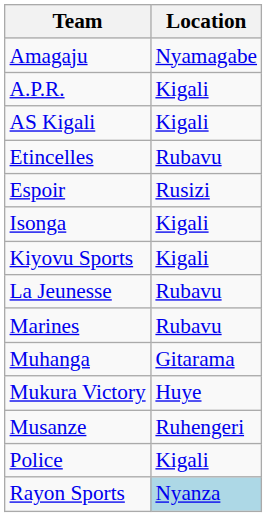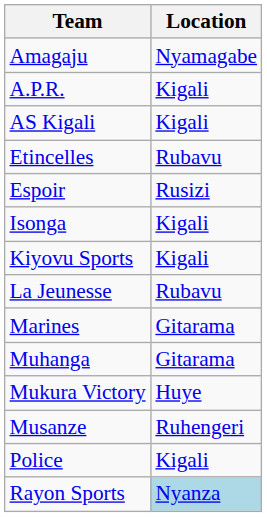Marines | Location: Rubavu -> Gitarama
